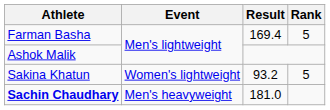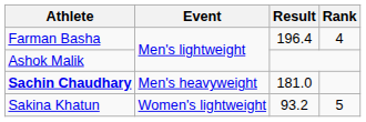Farman Basha | Result: 169.4 -> 196.4
Farman Basha | Rank: 5 -> 4
rows swapped: Sachin Chaudhary <-> Sakina Khatun
